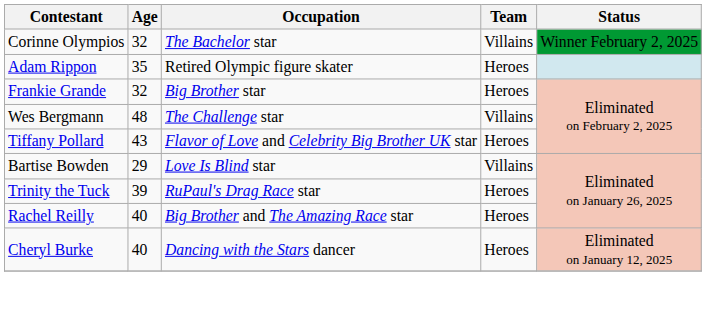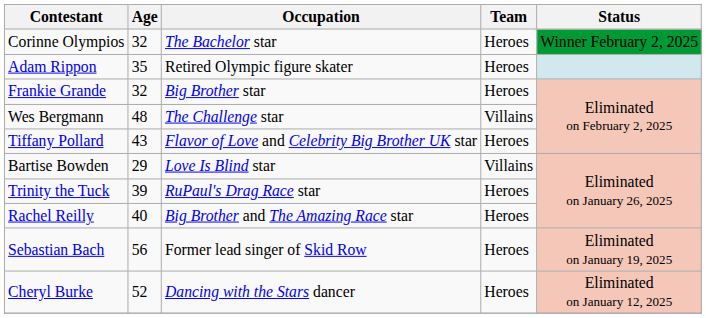Corinne Olympios | Team: Villains -> Heroes
+ row: Sebastian Bach | 56 | Former lead singer of Skid Row | Heroes | Eliminated on January 19, 2025
Cheryl Burke | Age: 40 -> 52
